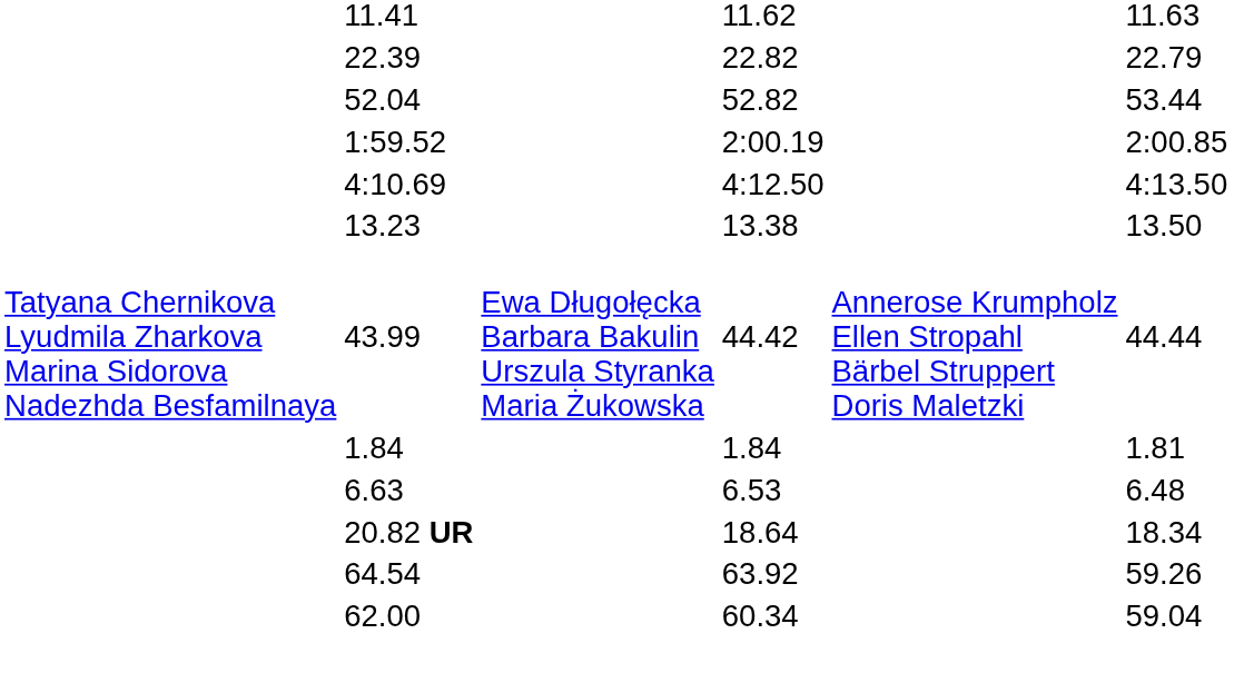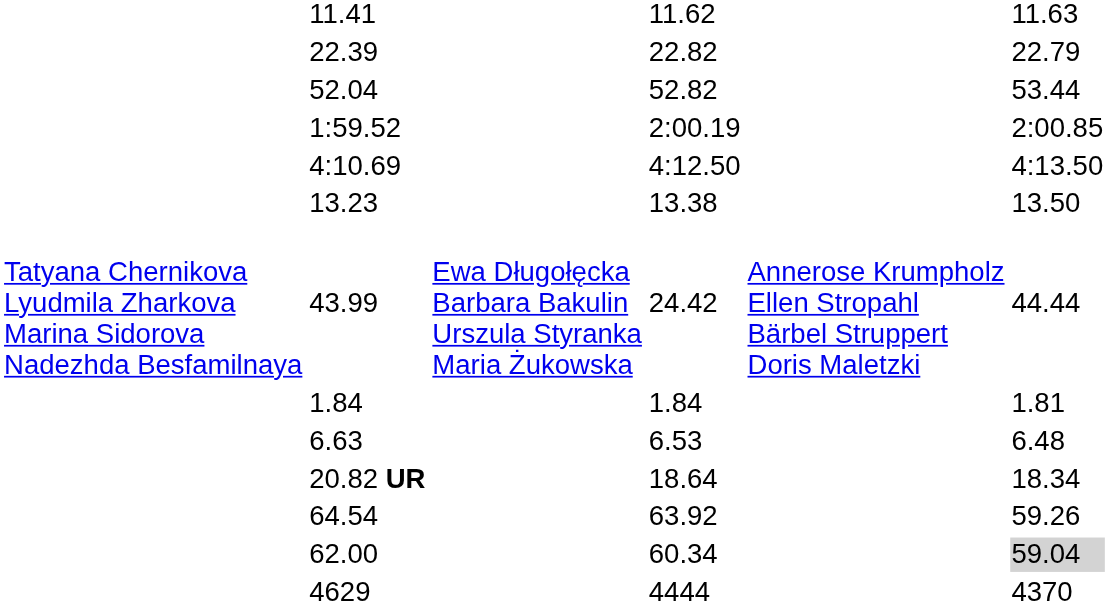43.99 | column 5: 44.42 -> 24.42
62.00 | column 7: no background -> lightgrey background
+ row: 4629 | 4444 | 4370
